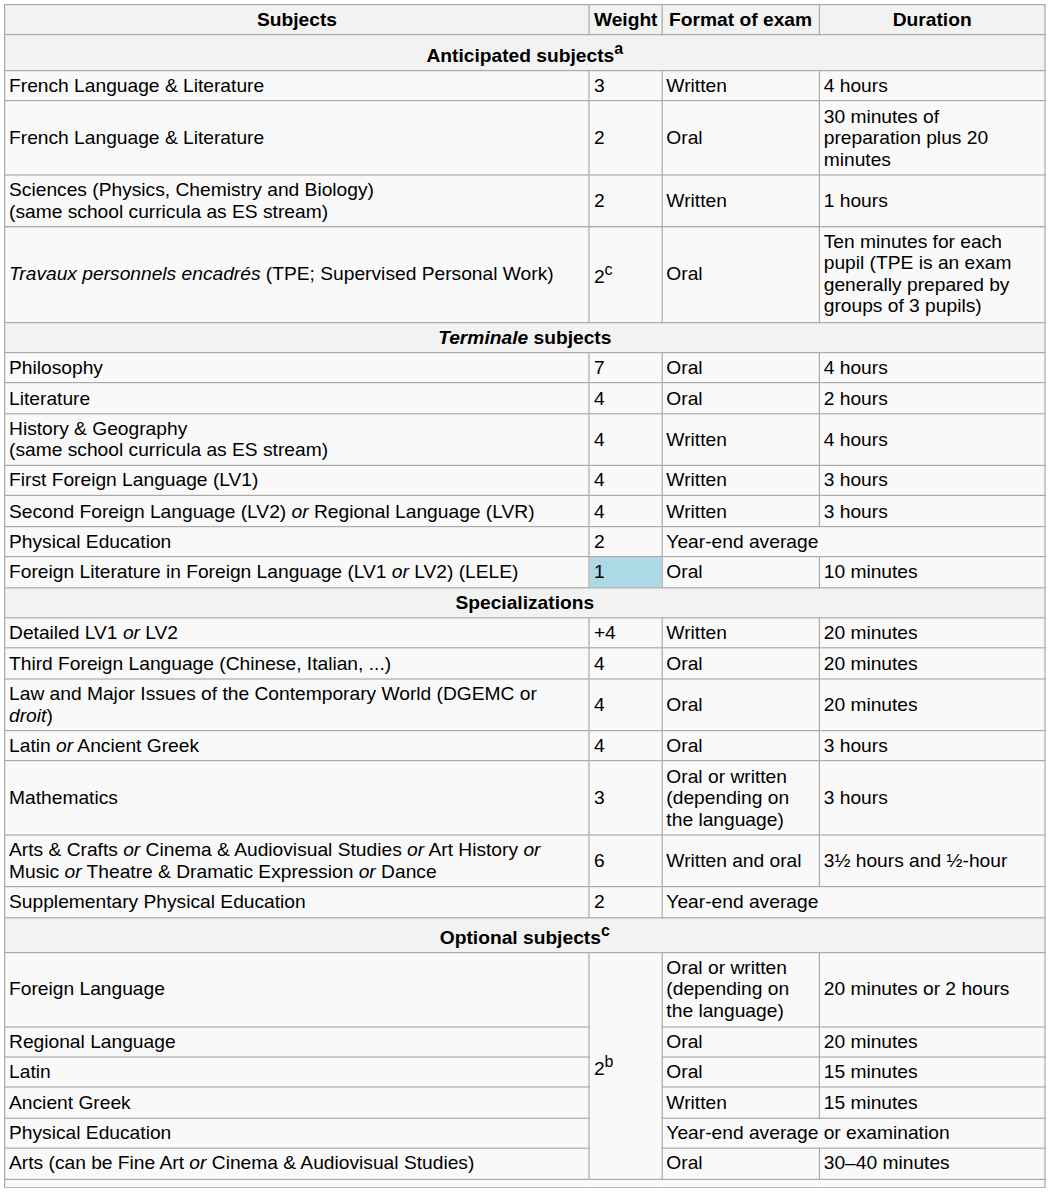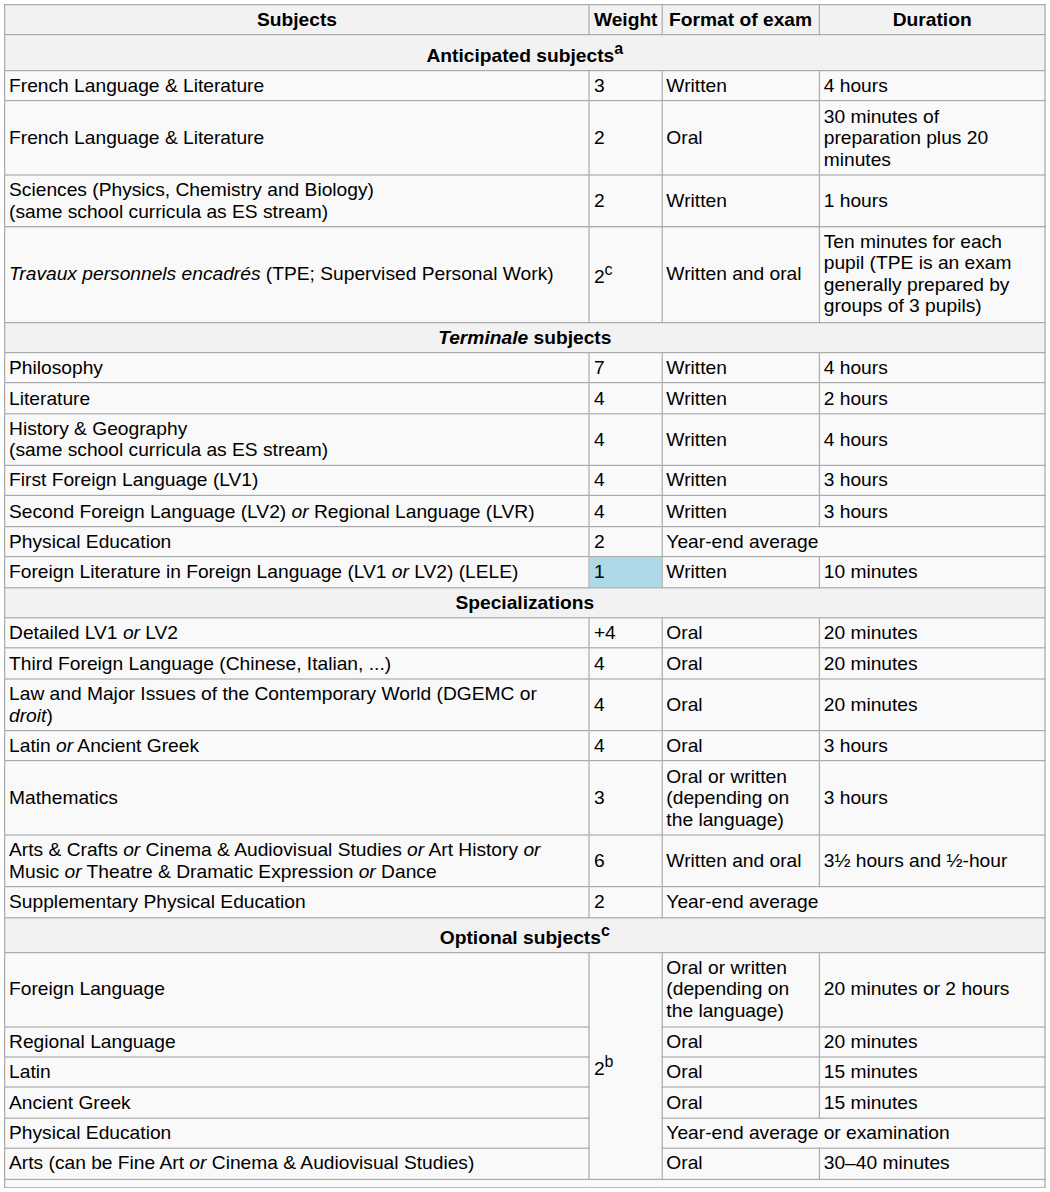Travaux personnels encadrés (TPE; Supervised Personal Work) | Format of exam: Oral -> Written and oral
Philosophy | Format of exam: Oral -> Written
Literature | Format of exam: Oral -> Written
Foreign Literature in Foreign Language (LV1 or LV2) (LELE) | Format of exam: Oral -> Written
Detailed LV1 or LV2 | Format of exam: Written -> Oral
Ancient Greek | Format of exam: Written -> Oral
